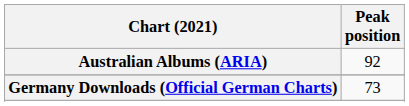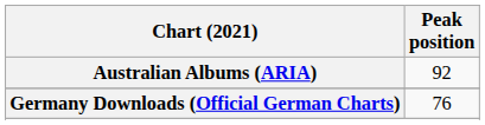Germany Downloads (Official German Charts) | Peak position: 73 -> 76
